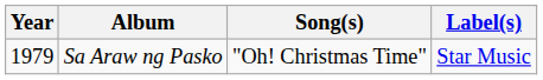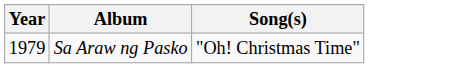- column: Label(s) | Star Music
